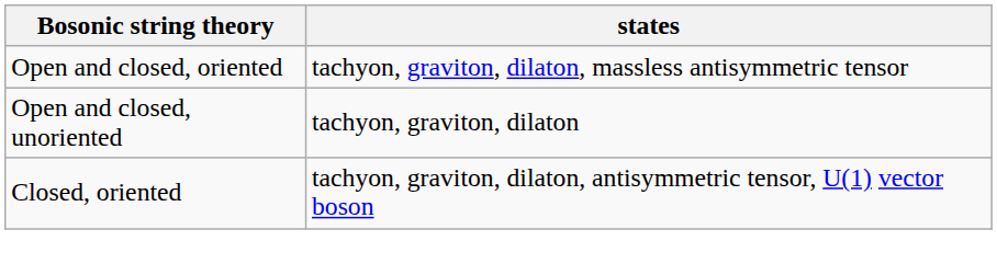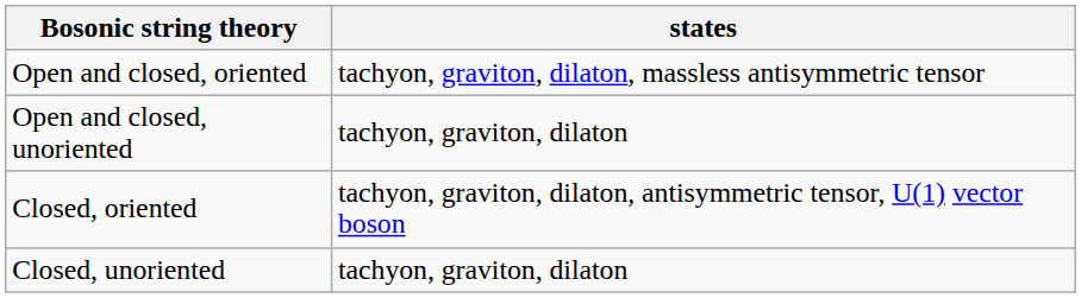+ row: Closed, unoriented | tachyon, graviton, dilaton
